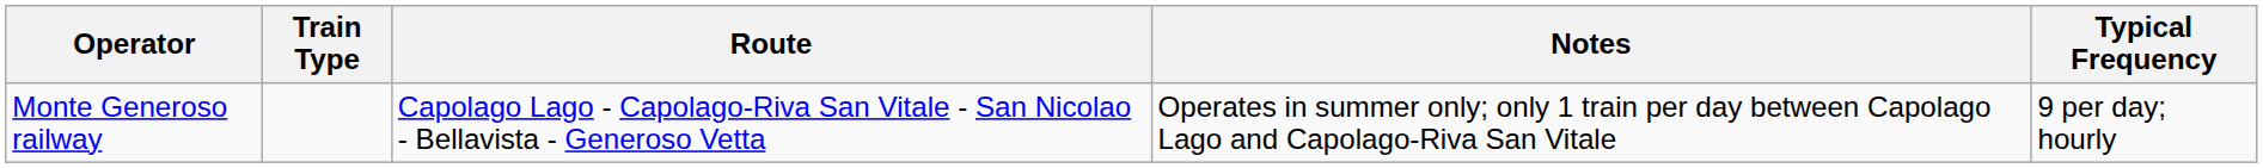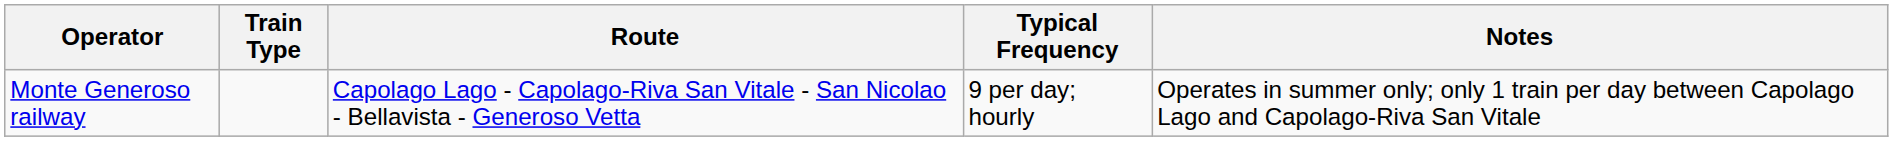columns swapped: Typical Frequency <-> Notes
